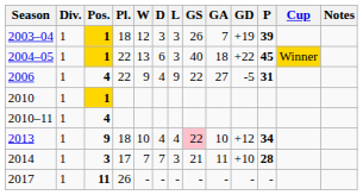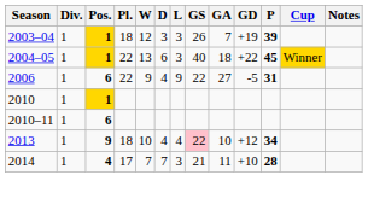2006 | Pos.: 4 -> 6
2010–11 | Pos.: 4 -> 6
2014 | Pos.: 3 -> 4
- row: 2017 | 1 | 11 | 26 | - | - | - | - | - | - | -
